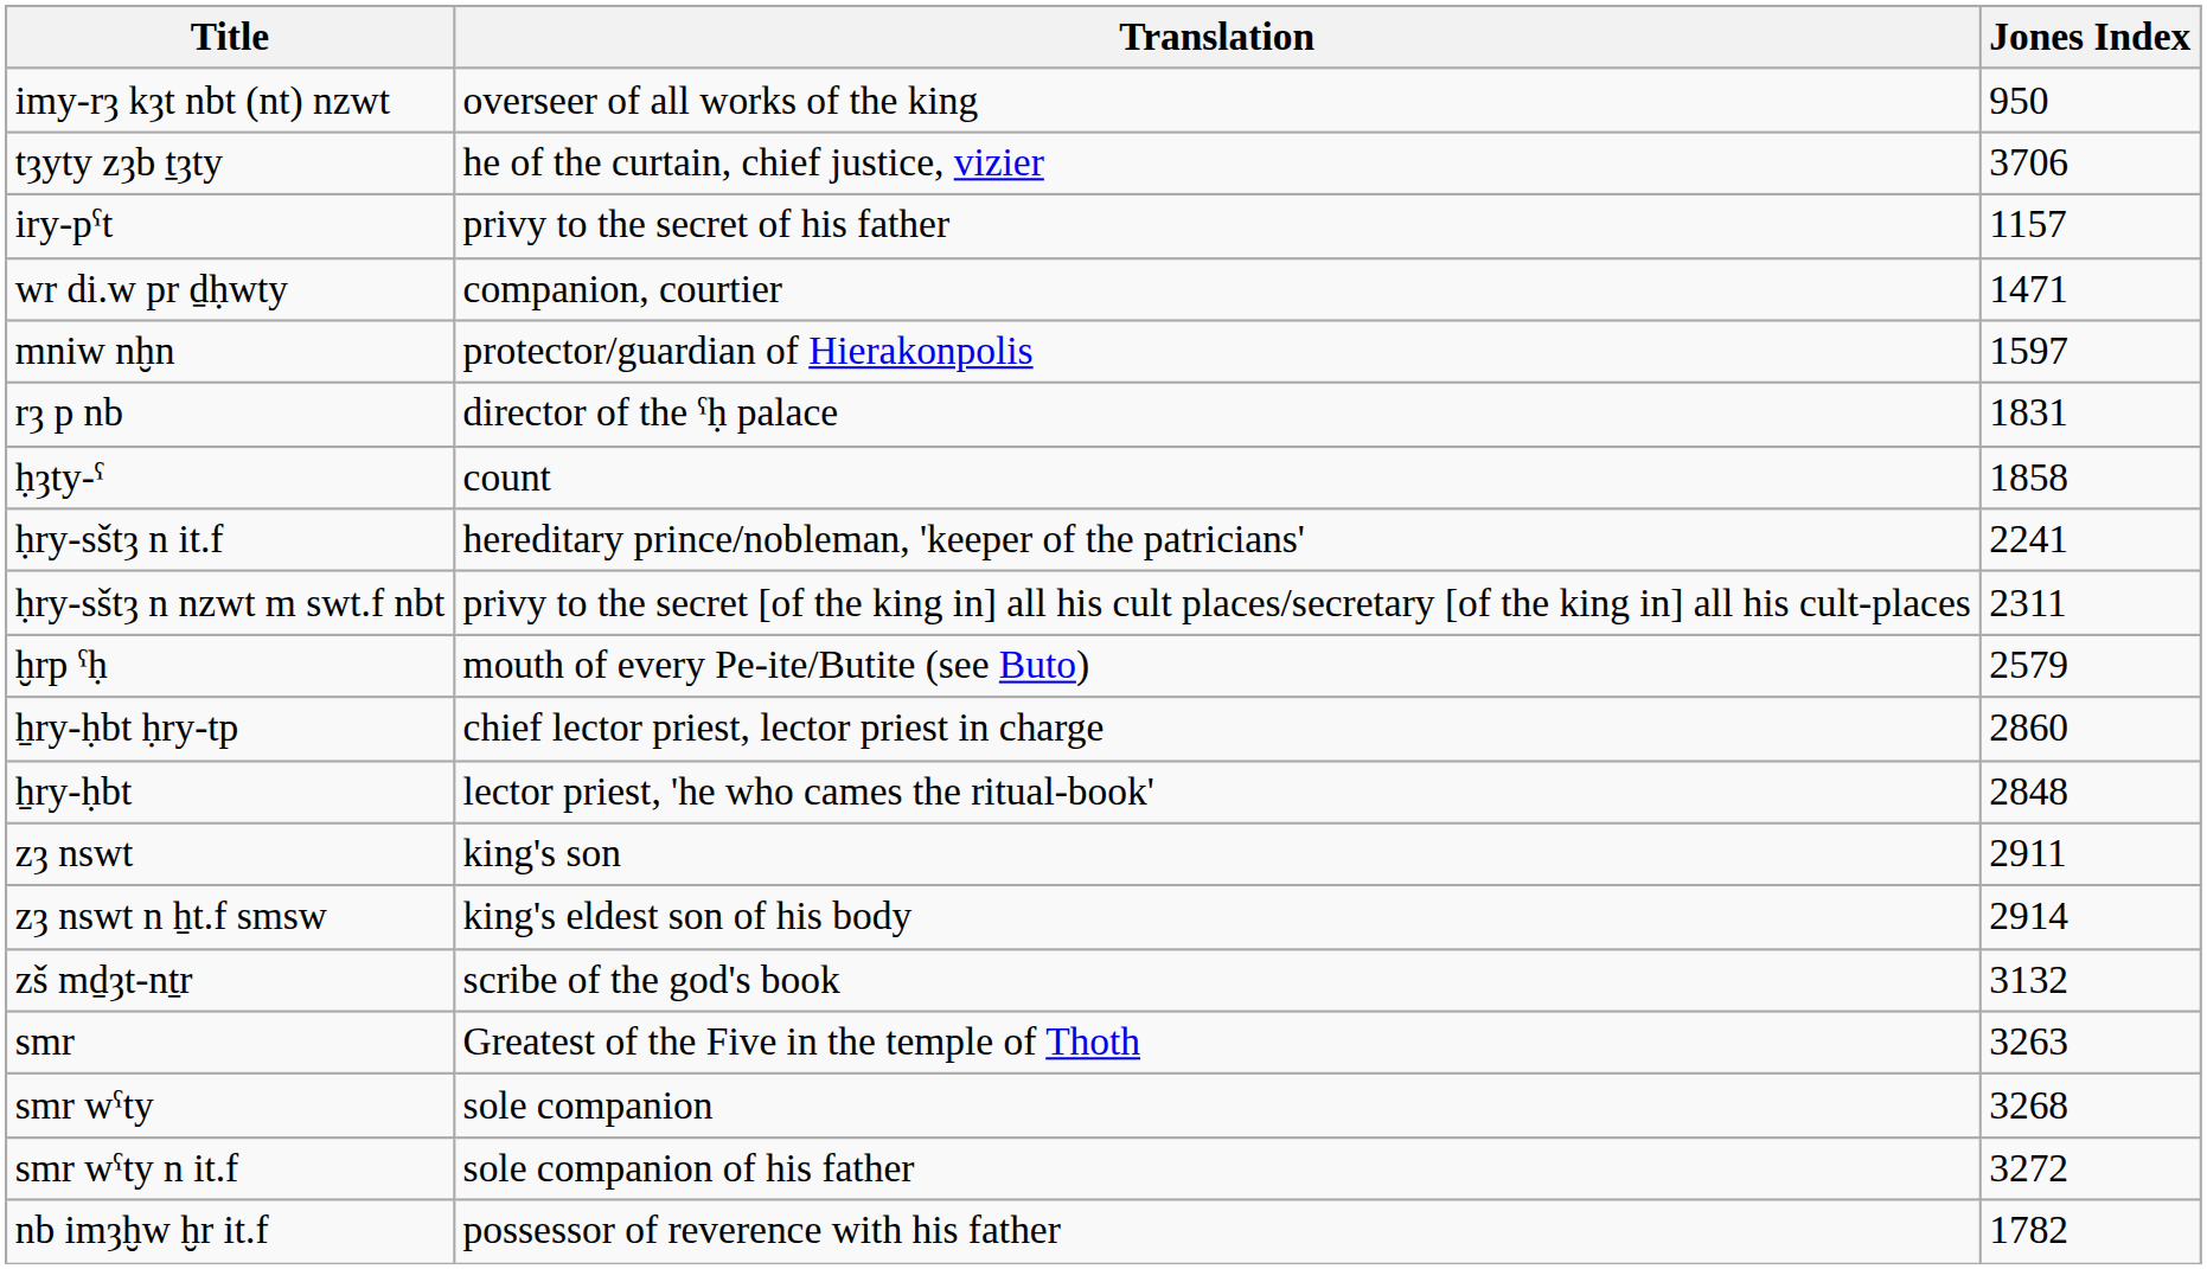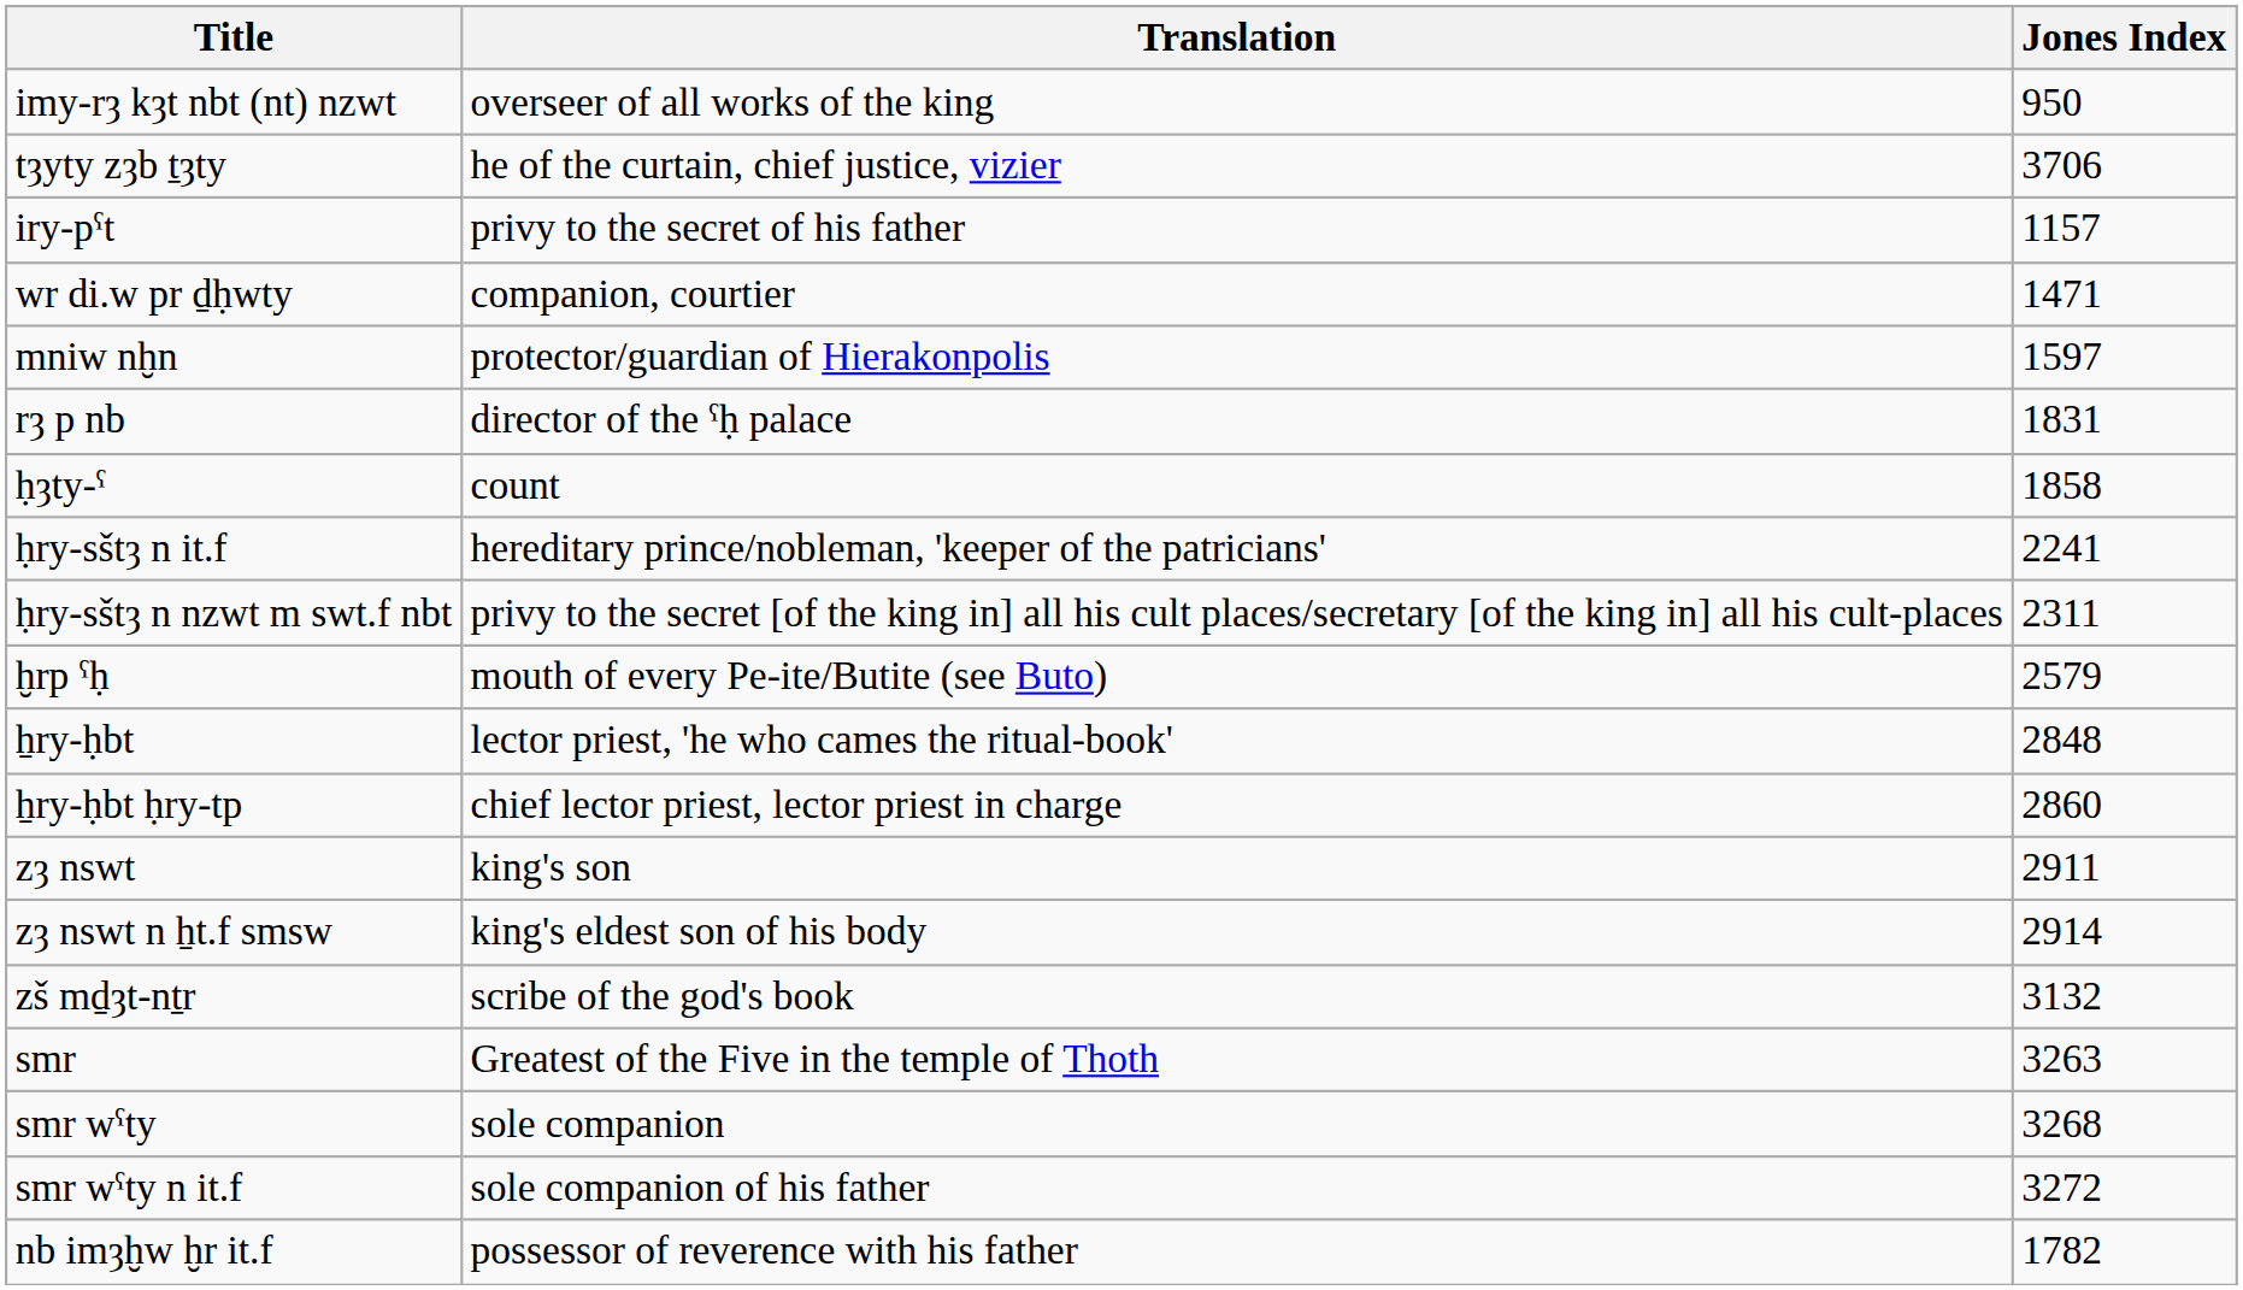rows swapped: ẖry-ḥbt <-> ẖry-ḥbt ḥry-tp
